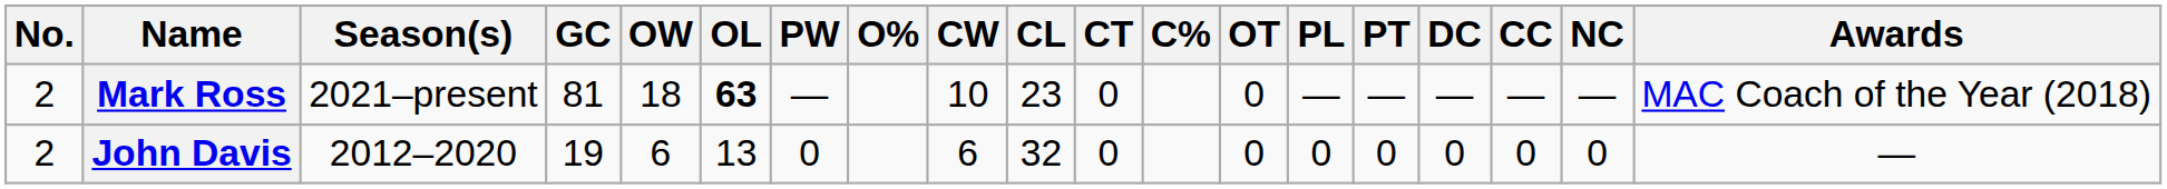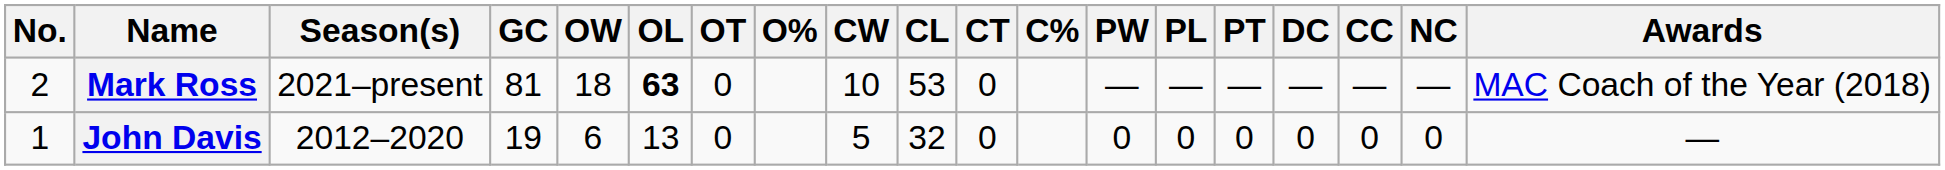columns swapped: OT <-> PW
Mark Ross | CL: 23 -> 53
John Davis | No.: 2 -> 1
John Davis | CW: 6 -> 5
